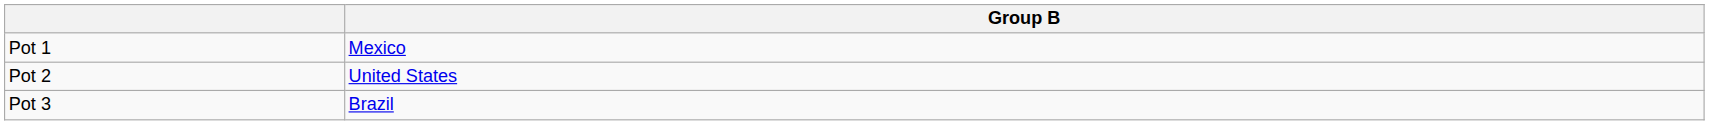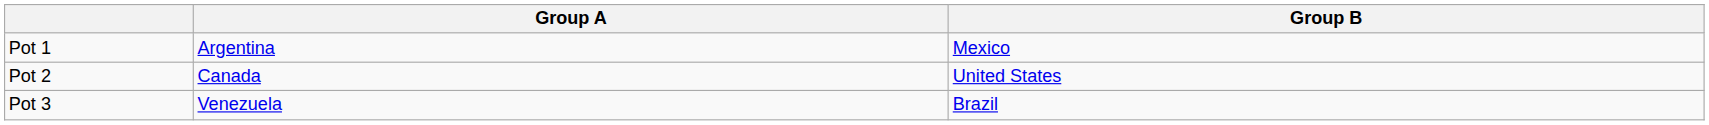+ column: Group A | Argentina | Canada | Venezuela
